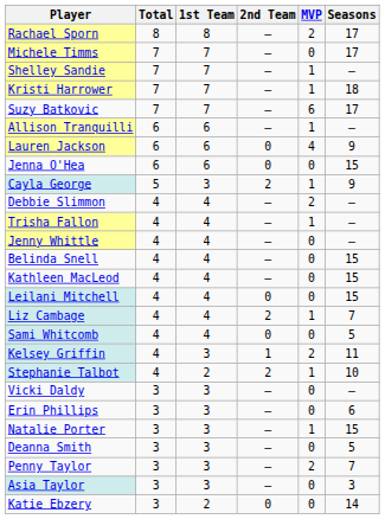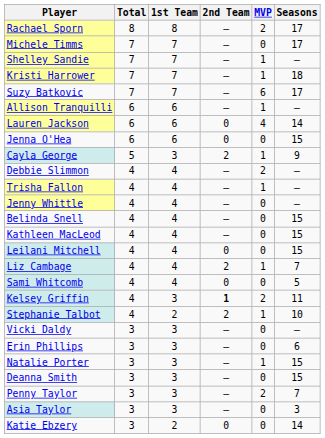Lauren Jackson | Seasons: 9 -> 14
Kelsey Griffin | 2nd Team: normal -> bold
Deanna Smith | Seasons: 5 -> 15
